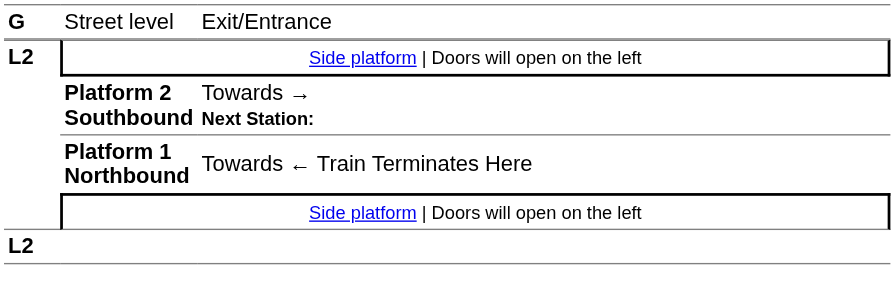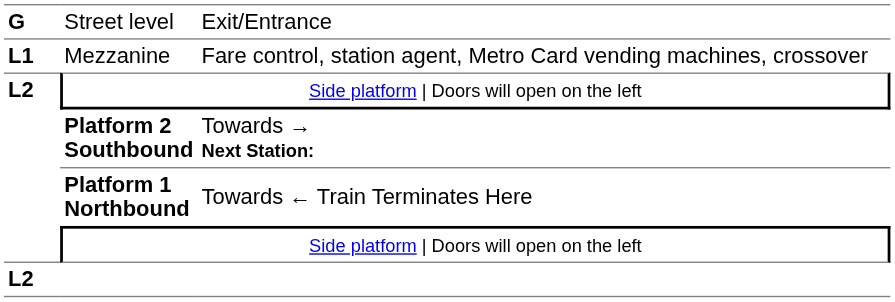+ row: L1 | Mezzanine | Fare control, station agent, Metro Card vending machines, crossover
